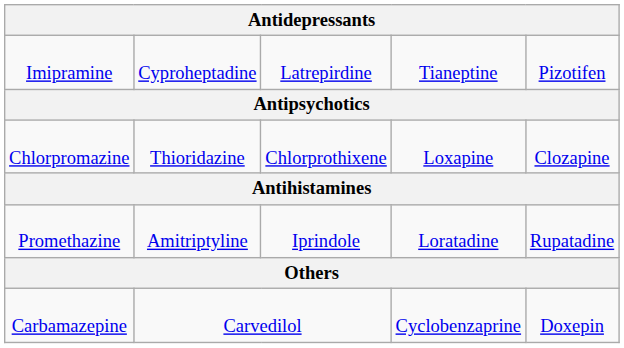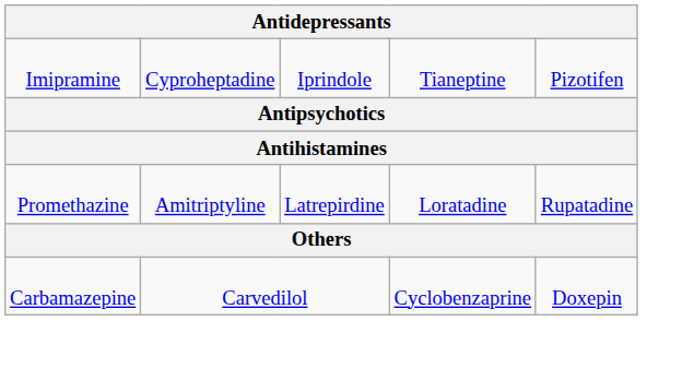Imipramine | column 3: Latrepirdine -> Iprindole
- row: Chlorpromazine | Thioridazine | Chlorprothixene | Loxapine | Clozapine
Promethazine | column 3: Iprindole -> Latrepirdine
